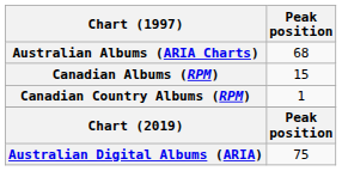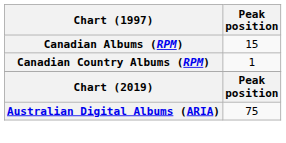- row: Australian Albums (ARIA Charts) | 68
